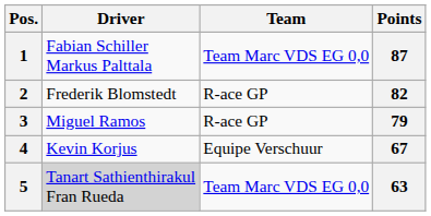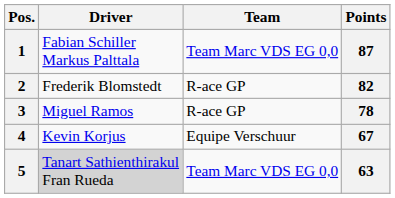3 | Points: 79 -> 78
